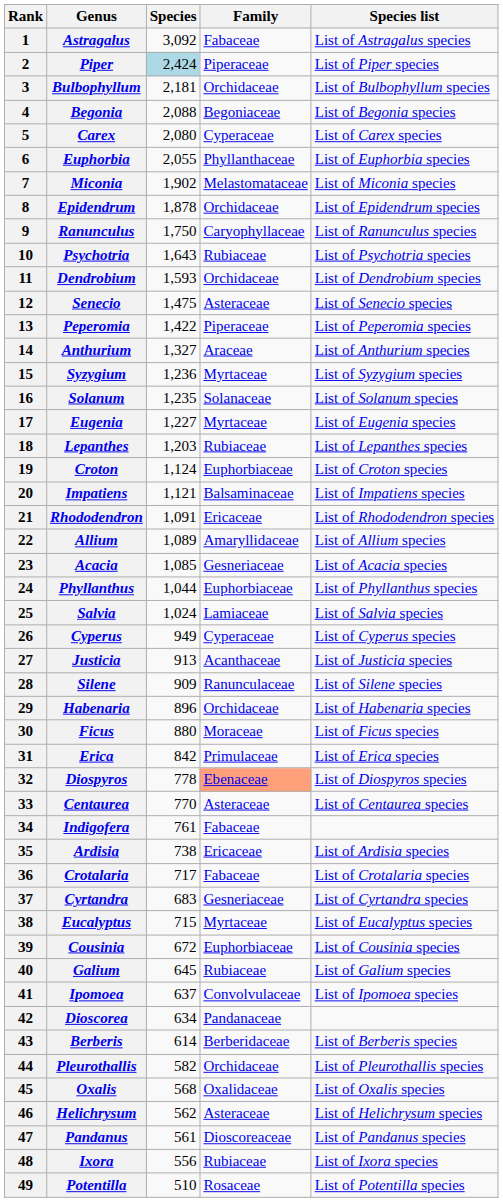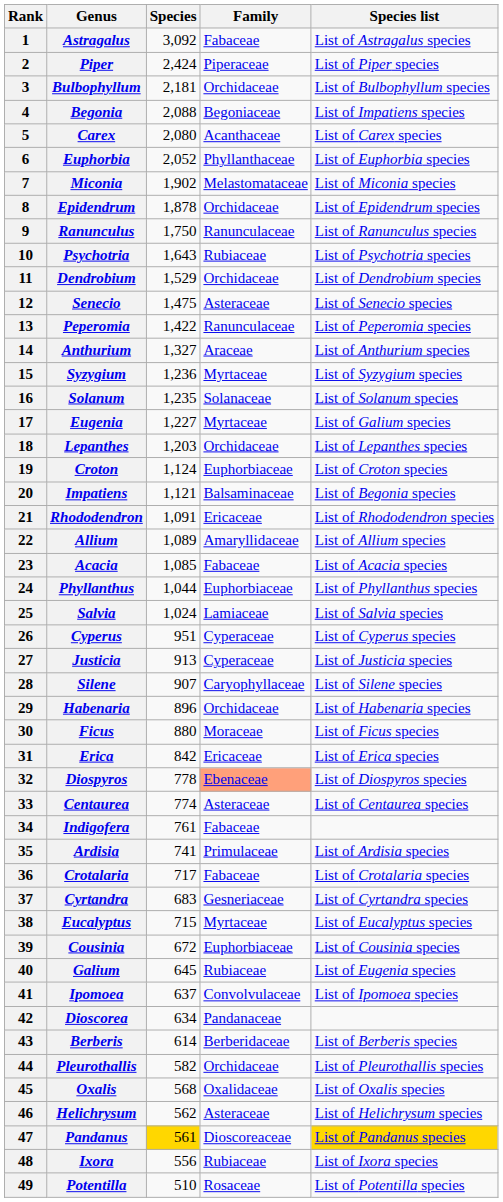Piper | Species: lightblue background -> no background
Begonia | Species list: List of Begonia species -> List of Impatiens species
Carex | Family: Cyperaceae -> Acanthaceae
Euphorbia | Species: 2,055 -> 2,052
Ranunculus | Family: Caryophyllaceae -> Ranunculaceae
Dendrobium | Species: 1,593 -> 1,529
Peperomia | Family: Piperaceae -> Ranunculaceae
Eugenia | Species list: List of Eugenia species -> List of Galium species
Lepanthes | Family: Rubiaceae -> Orchidaceae
Impatiens | Species list: List of Impatiens species -> List of Begonia species
Acacia | Family: Gesneriaceae -> Fabaceae
Cyperus | Species: 949 -> 951
Justicia | Family: Acanthaceae -> Cyperaceae
Silene | Species: 909 -> 907
Silene | Family: Ranunculaceae -> Caryophyllaceae
Erica | Family: Primulaceae -> Ericaceae
Centaurea | Species: 770 -> 774
Ardisia | Species: 738 -> 741
Ardisia | Family: Ericaceae -> Primulaceae
Galium | Species list: List of Galium species -> List of Eugenia species
Pandanus | Species: no background -> gold background
Pandanus | Species list: no background -> gold background
